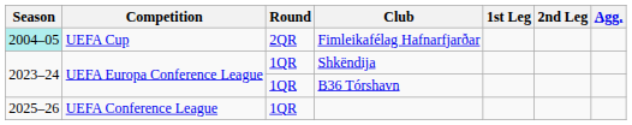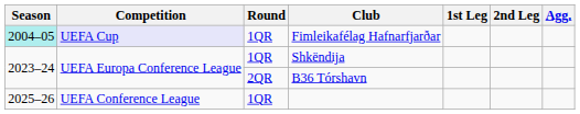Fimleikafélag Hafnarfjarðar | Competition: no background -> lavender background
Fimleikafélag Hafnarfjarðar | Round: 2QR -> 1QR
B36 Tórshavn | Round: 1QR -> 2QR
